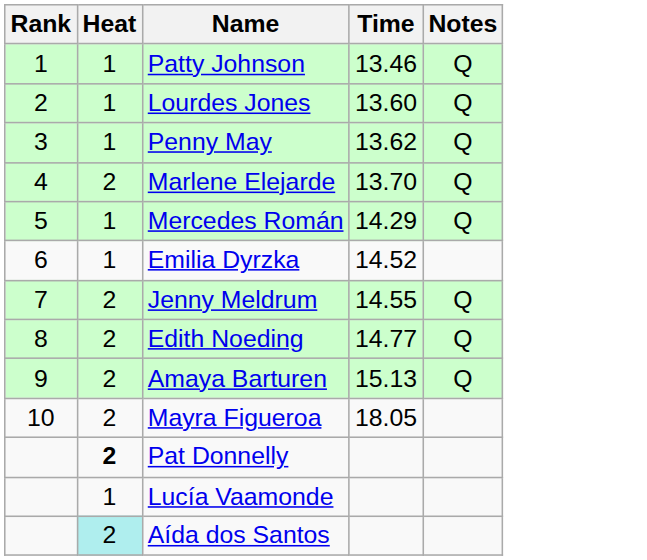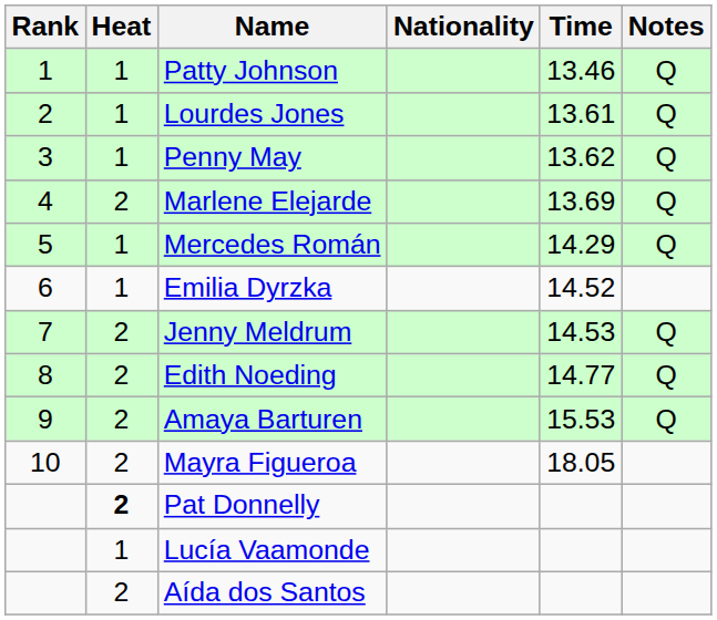+ column: Nationality
Lourdes Jones | Time: 13.60 -> 13.61
Marlene Elejarde | Time: 13.70 -> 13.69
Jenny Meldrum | Time: 14.55 -> 14.53
Amaya Barturen | Time: 15.13 -> 15.53
Aída dos Santos | Heat: paleturquoise background -> no background
